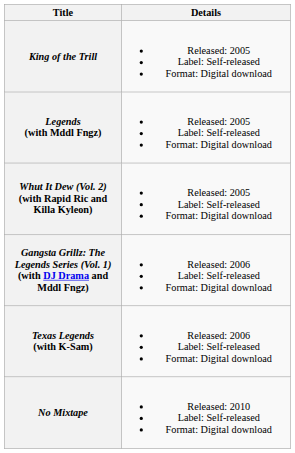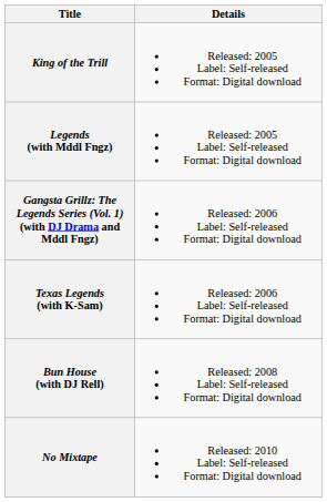- row: Whut It Dew (Vol. 2) (with Rapid Ric and Killa Kyleon) | Released: 2005 Label: Self-released Format: Digital download
+ row: Bun House (with DJ Rell) | Released: 2008 Label: Self-released Format: Digital download
